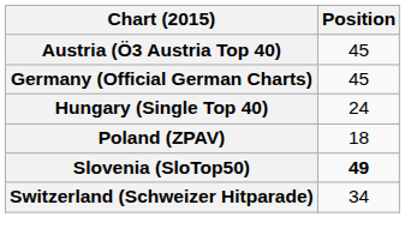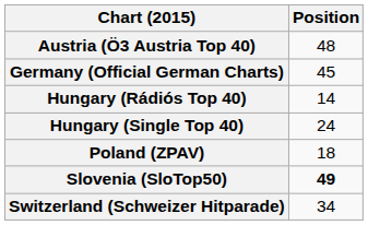Austria (Ö3 Austria Top 40) | Position: 45 -> 48
+ row: Hungary (Rádiós Top 40) | 14
